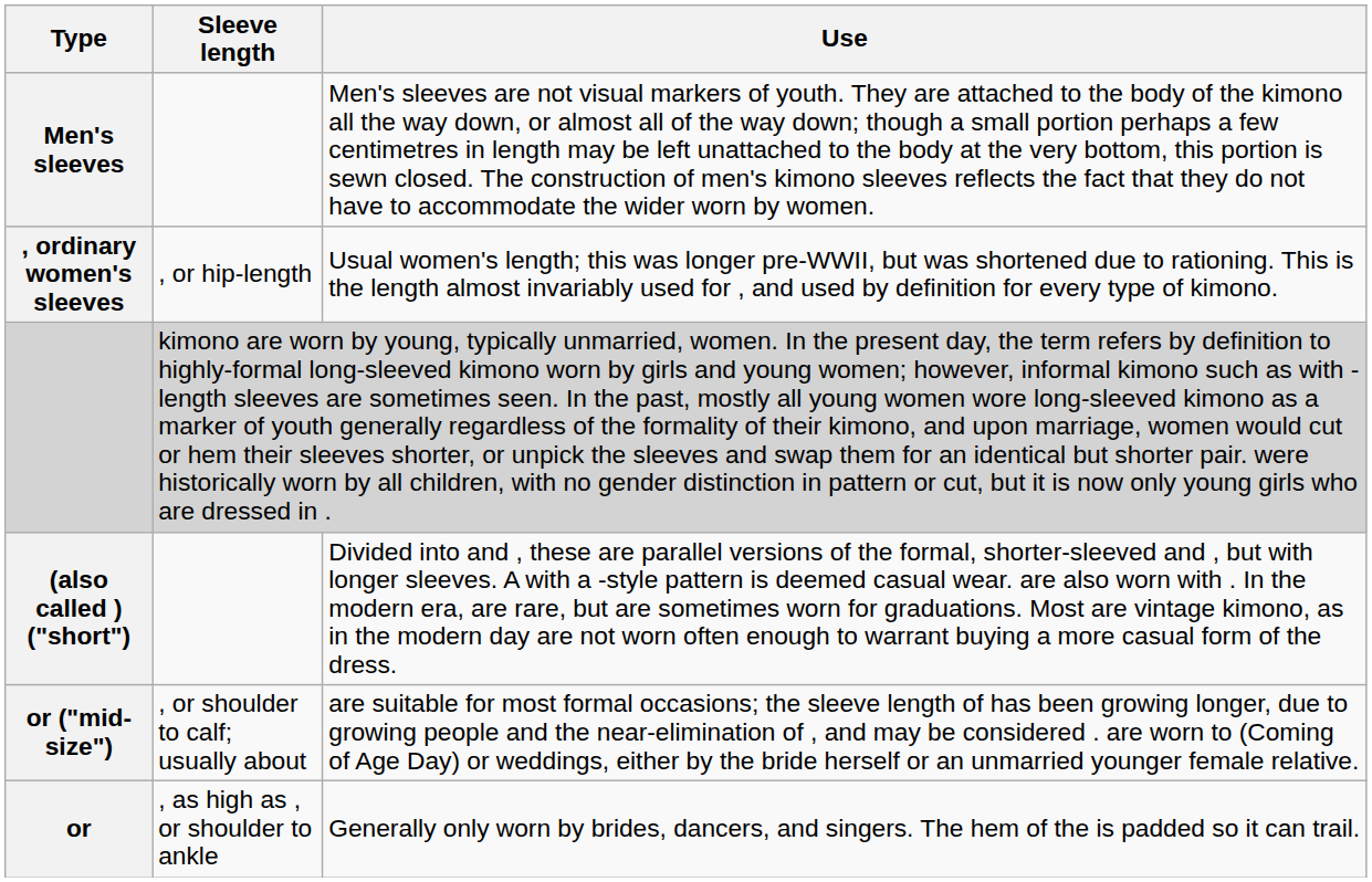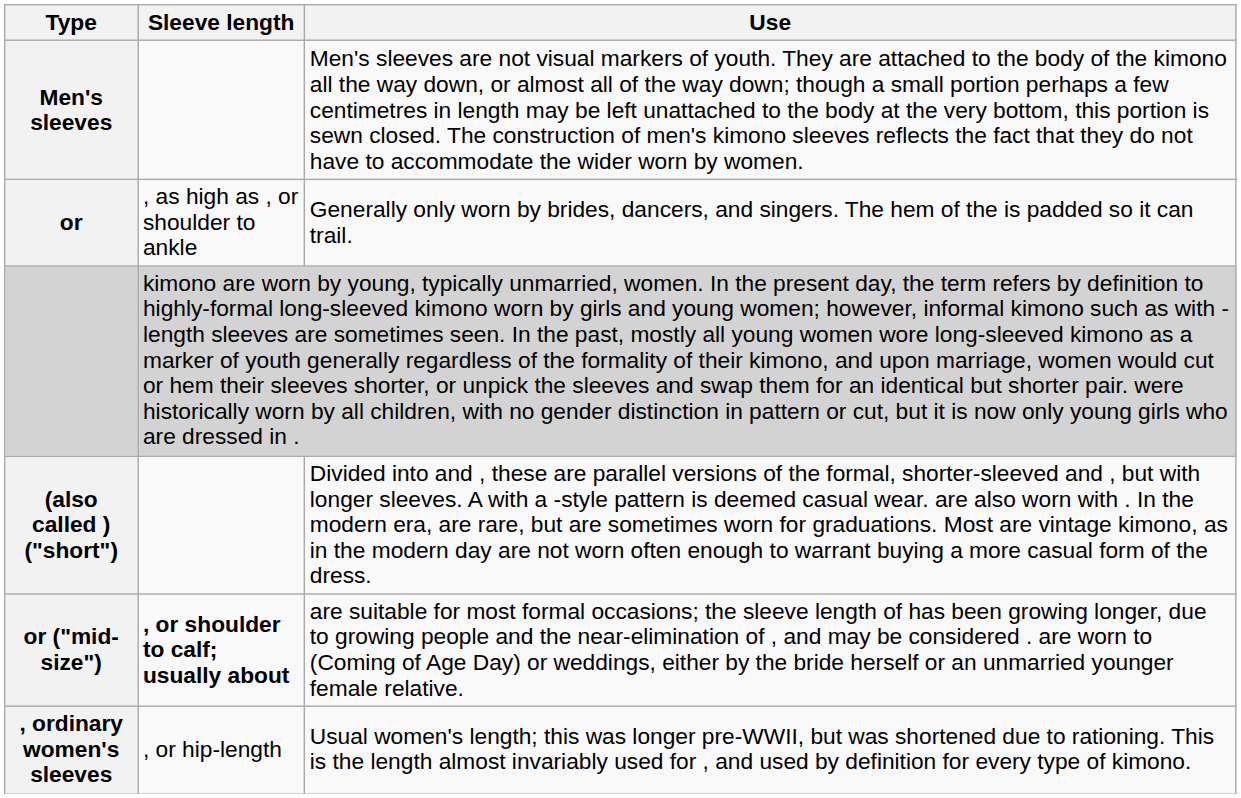rows swapped: , ordinary women's sleeves <-> or
or ("mid-size") | Sleeve length: normal -> bold
